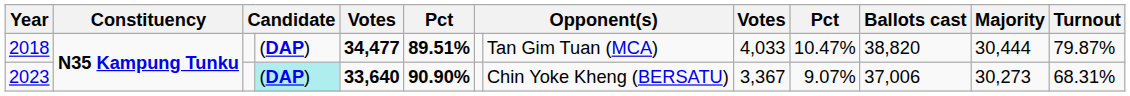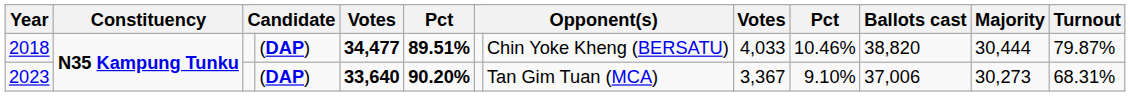2018 | column 8: Tan Gim Tuan (MCA) -> Chin Yoke Kheng (BERSATU)
2018 | column 10: 10.47% -> 10.46%
2023 | column 4: paleturquoise background -> no background
2023 | column 6: 90.90% -> 90.20%
2023 | column 8: Chin Yoke Kheng (BERSATU) -> Tan Gim Tuan (MCA)
2023 | column 10: 9.07% -> 9.10%
